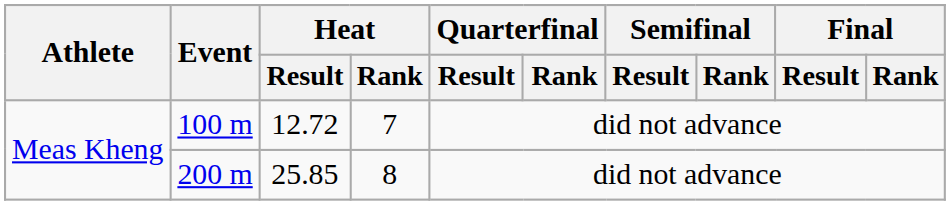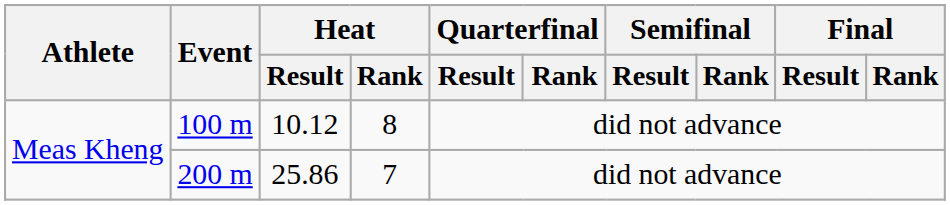100 m | Heat / Result: 12.72 -> 10.12
100 m | Heat / Rank: 7 -> 8
200 m | Heat / Result: 25.85 -> 25.86
200 m | Heat / Rank: 8 -> 7
